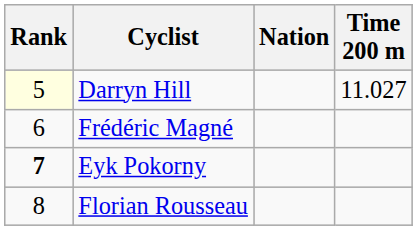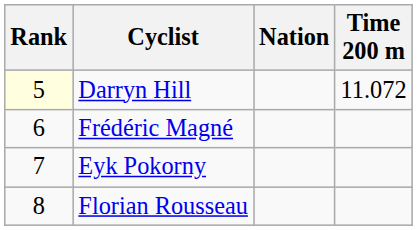Darryn Hill | Time 200 m: 11.027 -> 11.072
Eyk Pokorny | Rank: bold -> normal
